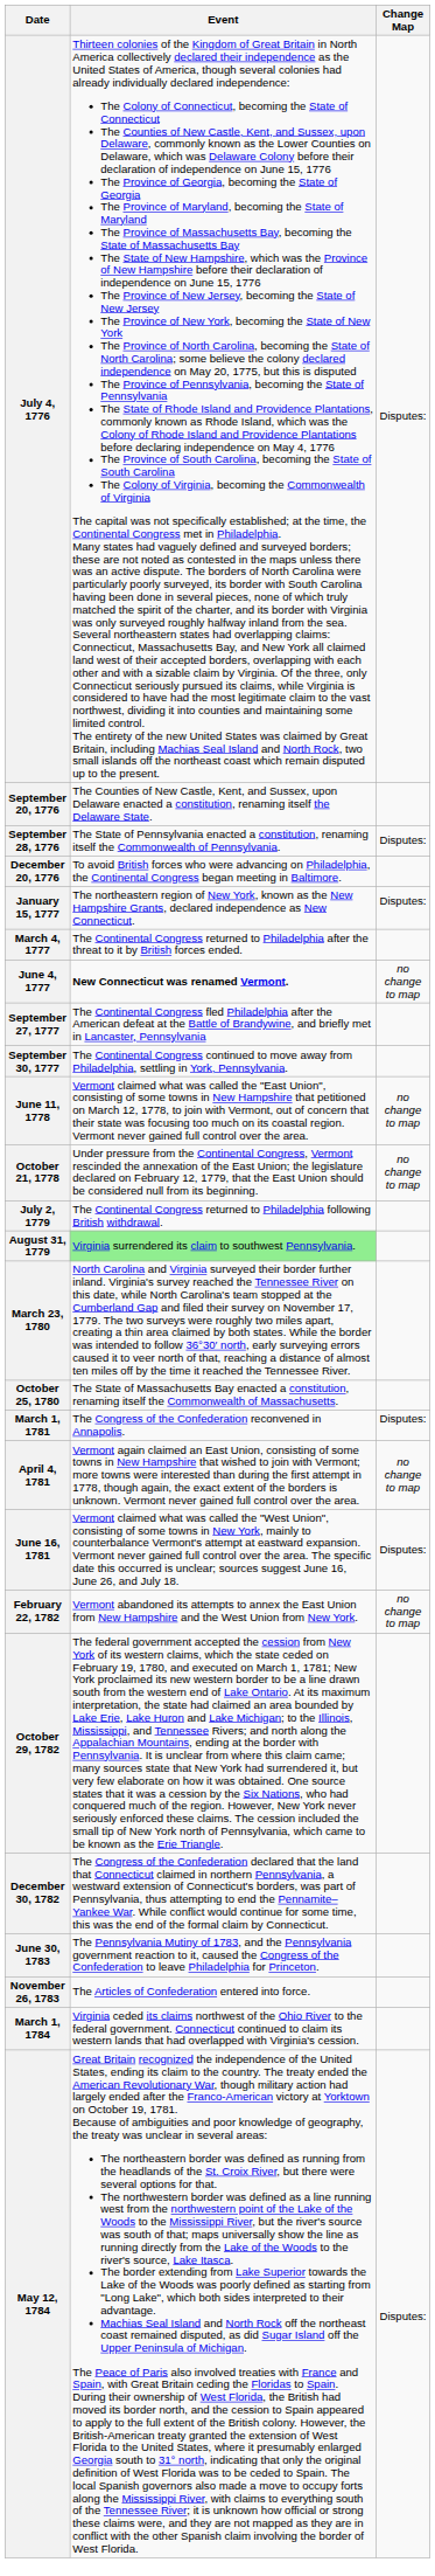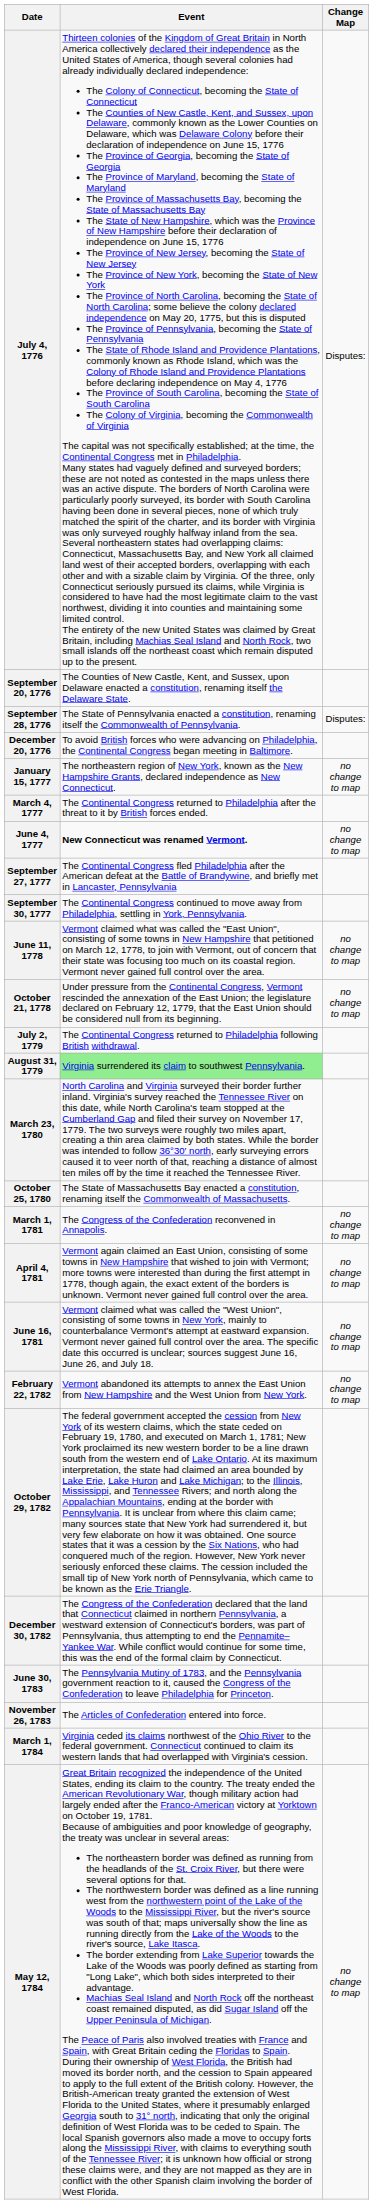January 15, 1777 | Change Map: Disputes: -> no change to map
March 1, 1781 | Change Map: Disputes: -> no change to map
June 16, 1781 | Change Map: Disputes: -> no change to map
May 12, 1784 | Change Map: Disputes: -> no change to map
